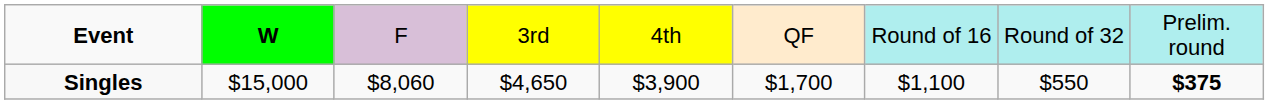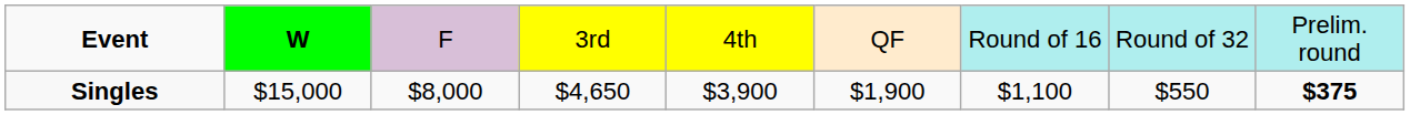Singles | column 3: $8,060 -> $8,000
Singles | column 6: $1,700 -> $1,900
